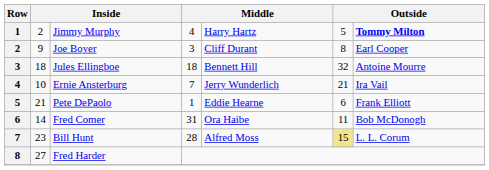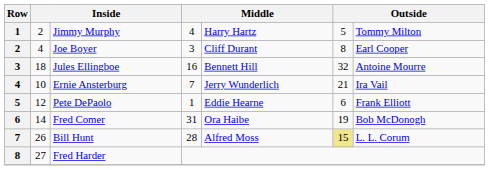Jimmy Murphy | column 7: bold -> normal
Joe Boyer | column 2: 9 -> 4
Jules Ellingboe | column 4: 18 -> 16
Pete DePaolo | column 2: 21 -> 12
Fred Comer | column 6: 11 -> 19
Bill Hunt | column 2: 23 -> 26
